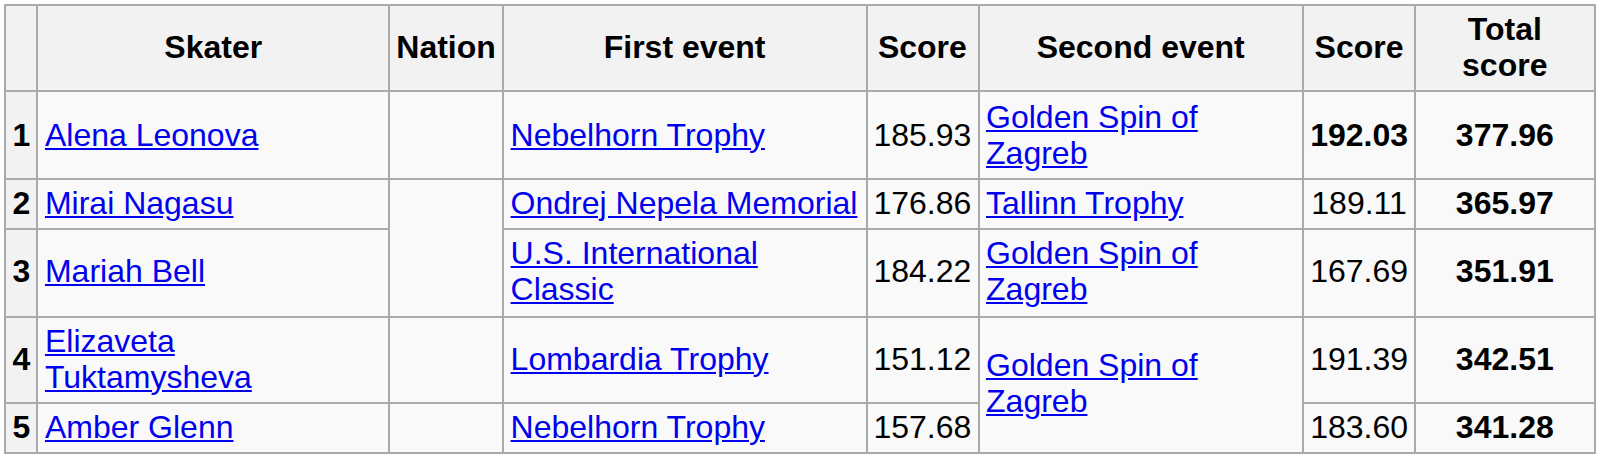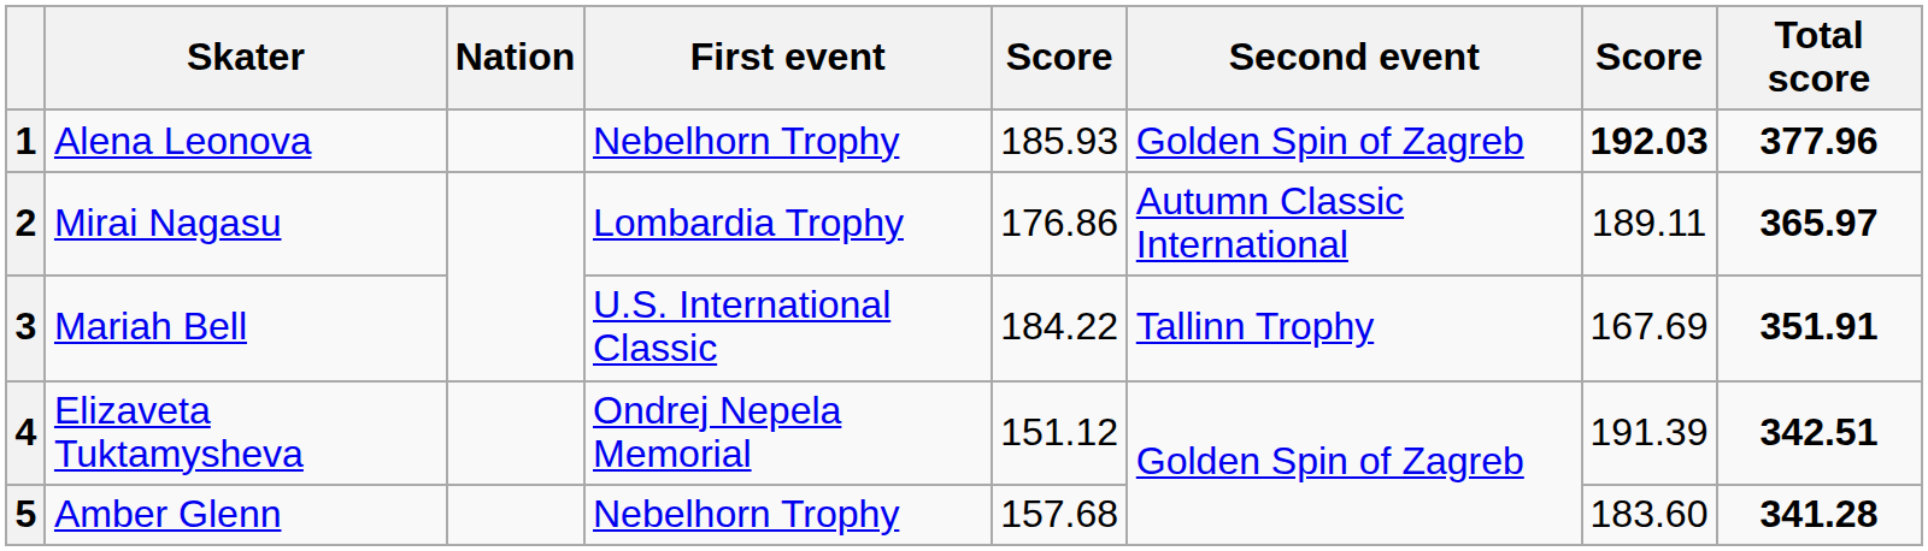2 | First event: Ondrej Nepela Memorial -> Lombardia Trophy
2 | Second event: Tallinn Trophy -> Autumn Classic International
3 | Second event: Golden Spin of Zagreb -> Tallinn Trophy
4 | First event: Lombardia Trophy -> Ondrej Nepela Memorial
